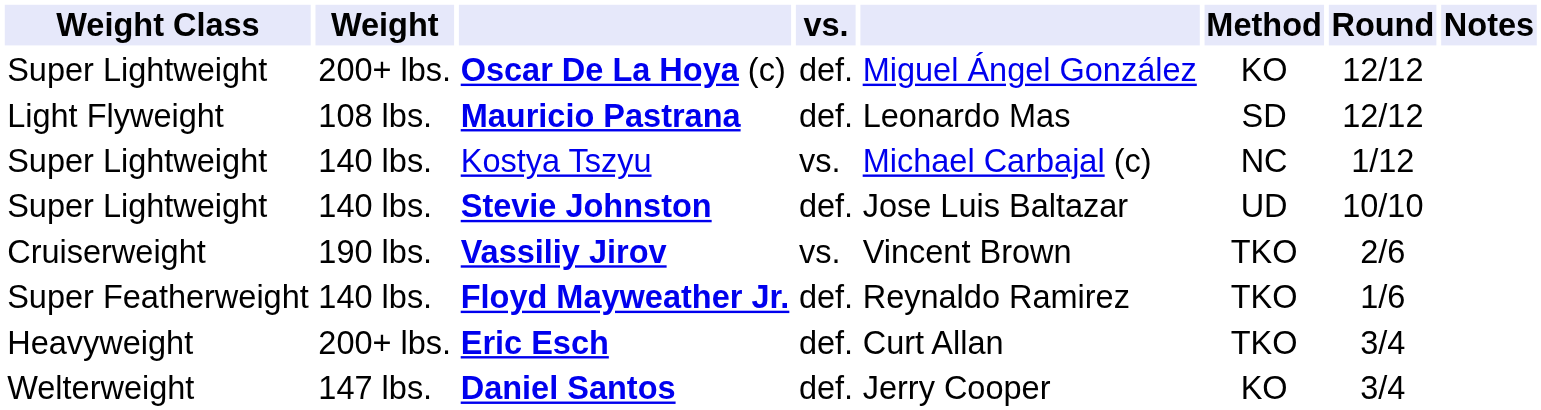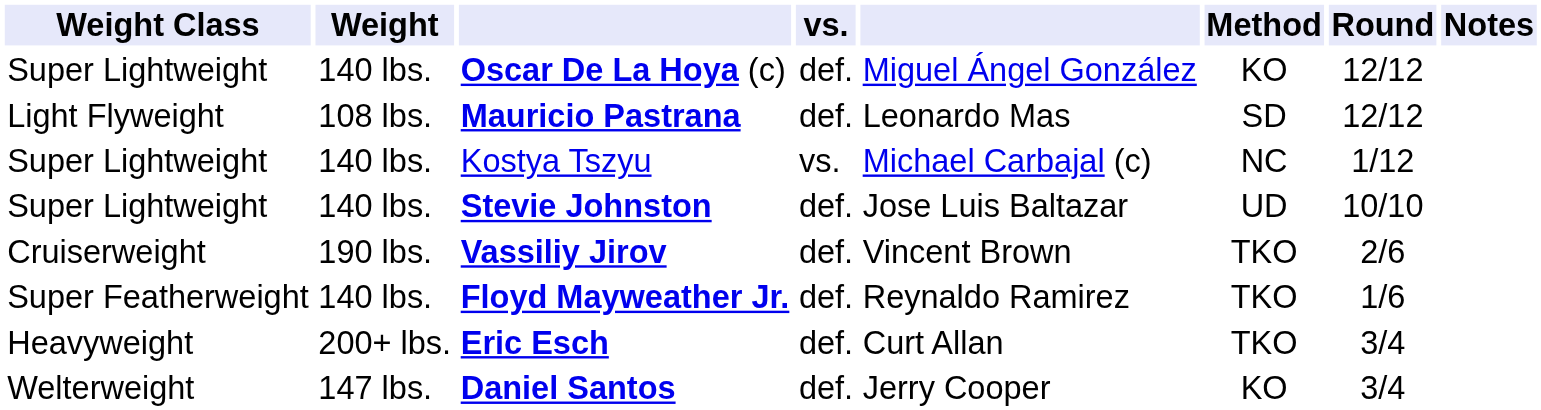Oscar De La Hoya (c) | Weight: 200+ lbs. -> 140 lbs.
Vassiliy Jirov | vs.: vs. -> def.
